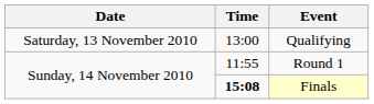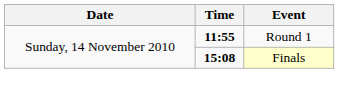- row: Saturday, 13 November 2010 | 13:00 | Qualifying
Round 1 | Time: normal -> bold
